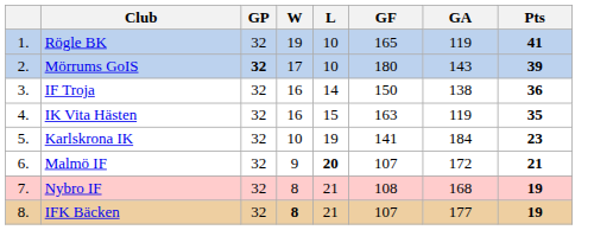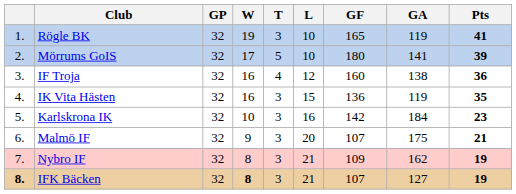+ column: T | 3 | 5 | 4 | 3 | 3 | 3 | 3 | 3
Mörrums GoIS | GP: bold -> normal
Mörrums GoIS | GA: 143 -> 141
IF Troja | L: 14 -> 12
IF Troja | GF: 150 -> 160
IK Vita Hästen | GF: 163 -> 136
Karlskrona IK | L: 19 -> 16
Karlskrona IK | GF: 141 -> 142
Malmö IF | L: bold -> normal
Malmö IF | GA: 172 -> 175
Nybro IF | GF: 108 -> 109
Nybro IF | GA: 168 -> 162
IFK Bäcken | column 1: normal -> bold
IFK Bäcken | GA: 177 -> 127
